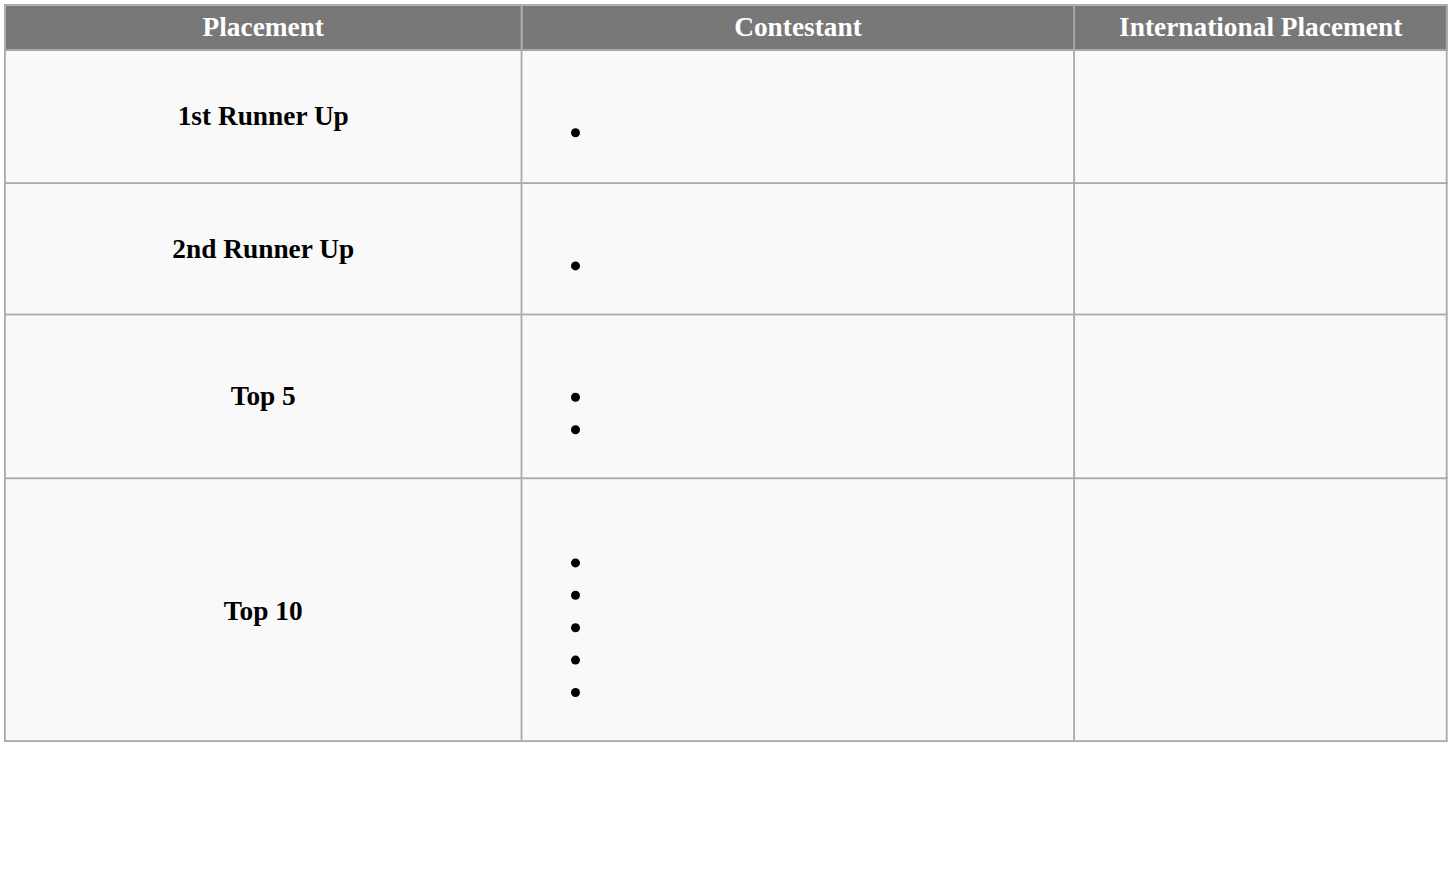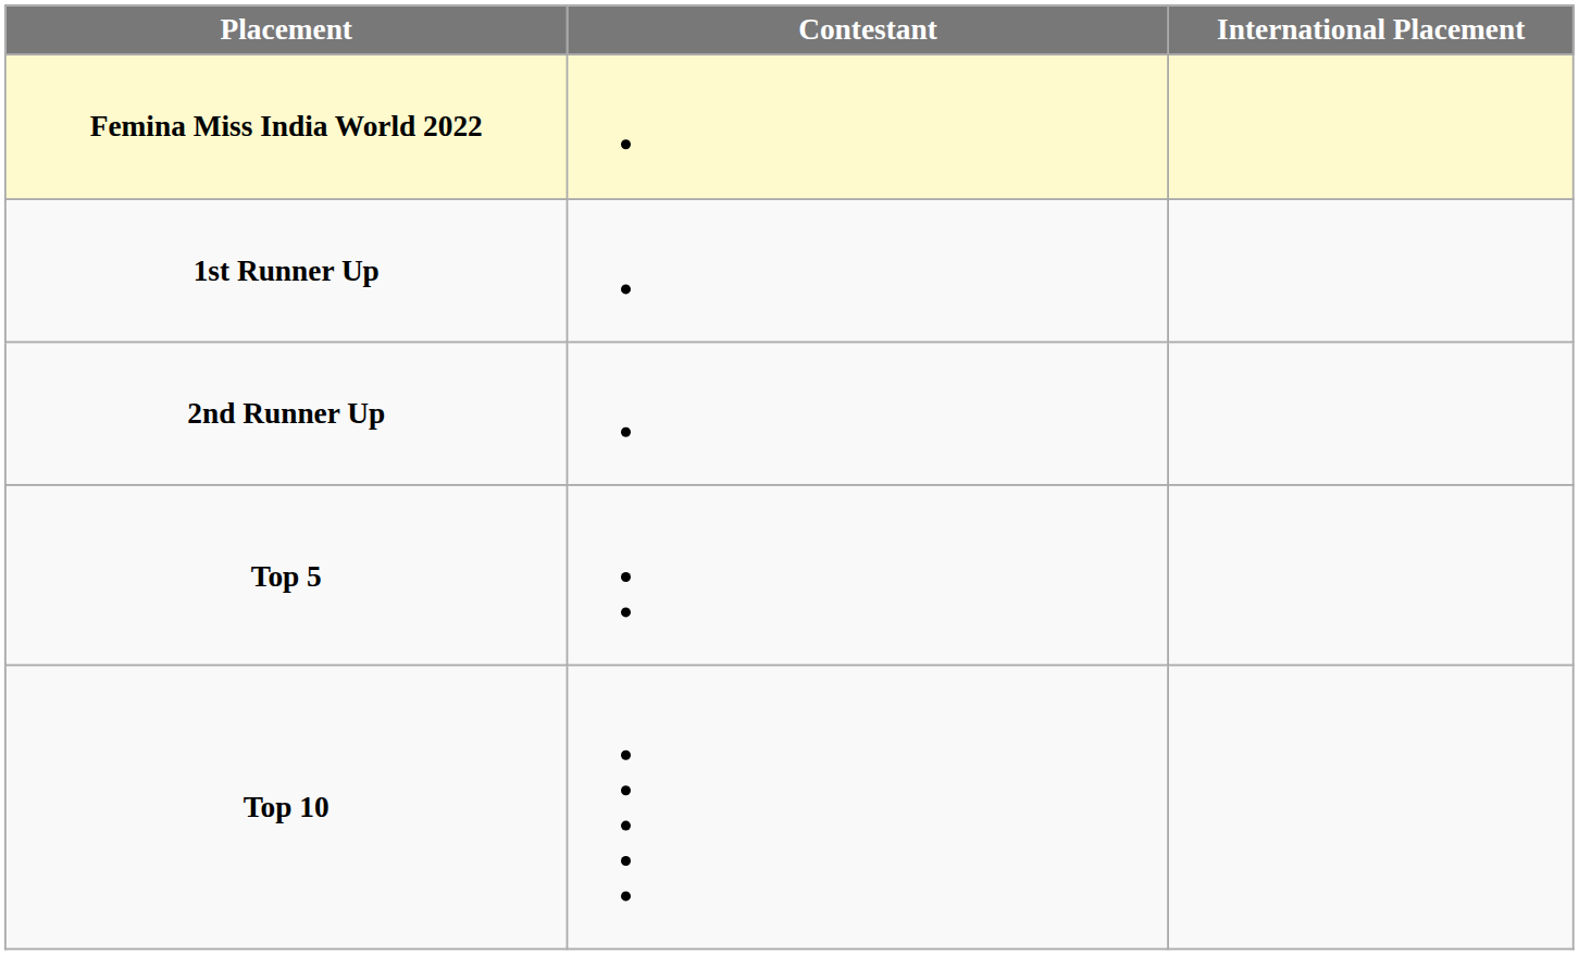+ row: Femina Miss India World 2022
